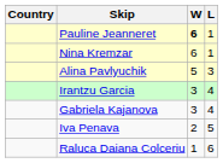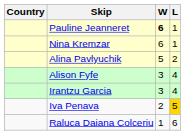Alina Pavlyuchik | L: 3 -> 2
+ row: Alison Fyfe | 3 | 4
- row: Gabriela Kajanova | 3 | 4
Iva Penava | L: no background -> gold background
